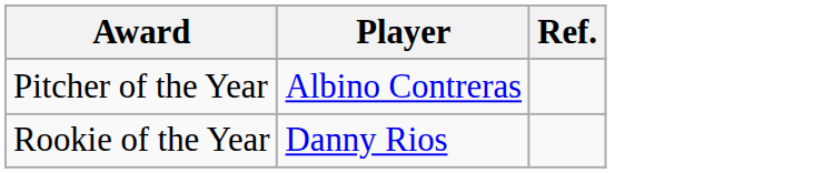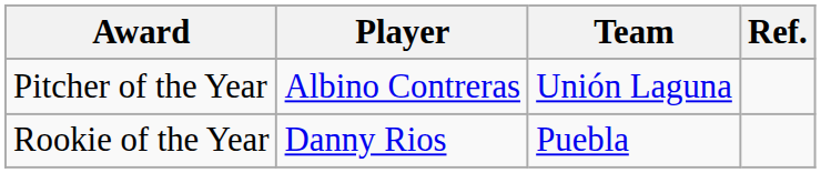+ column: Team | Unión Laguna | Puebla
